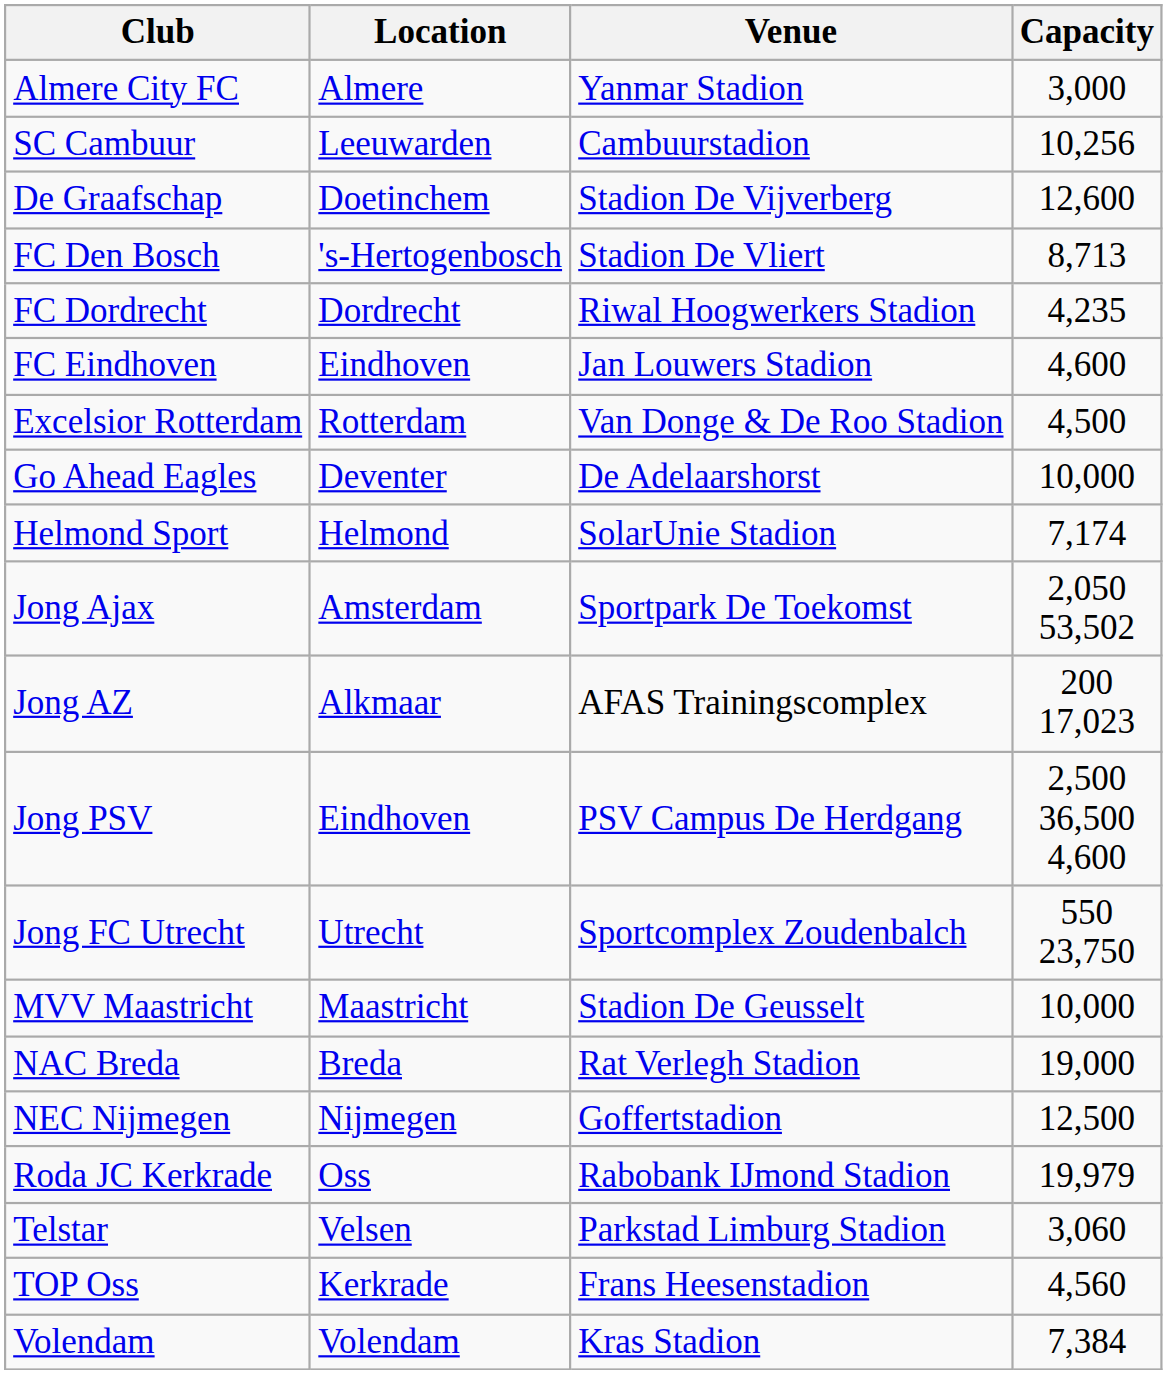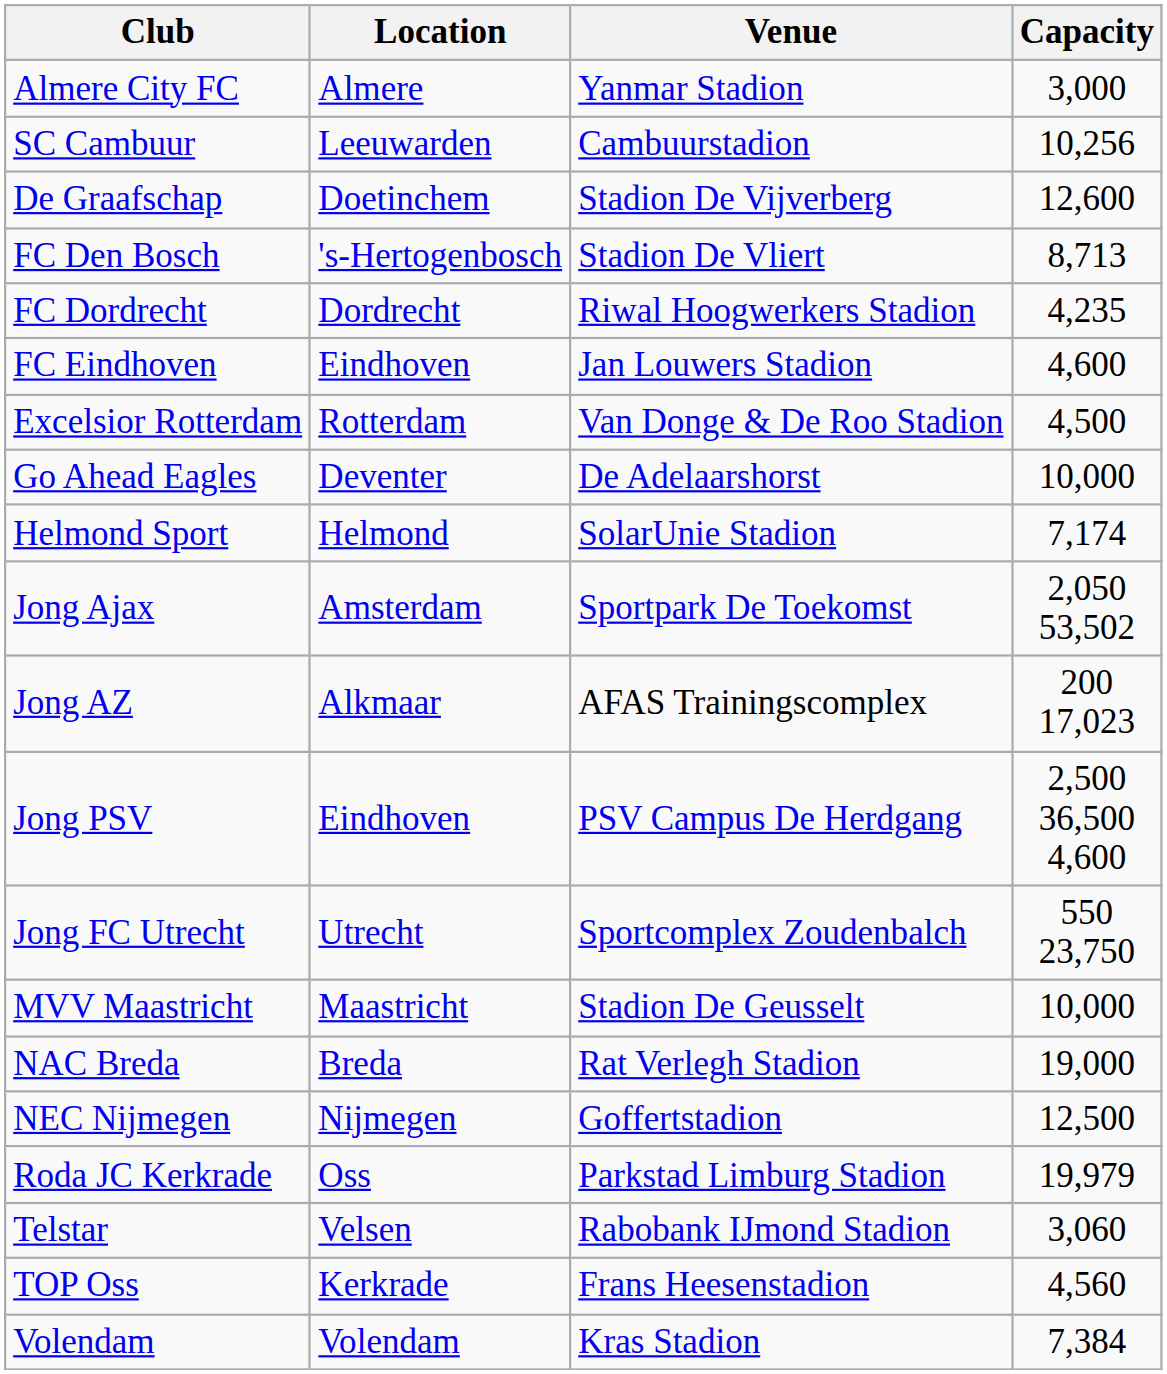Roda JC Kerkrade | Venue: Rabobank IJmond Stadion -> Parkstad Limburg Stadion
Telstar | Venue: Parkstad Limburg Stadion -> Rabobank IJmond Stadion
